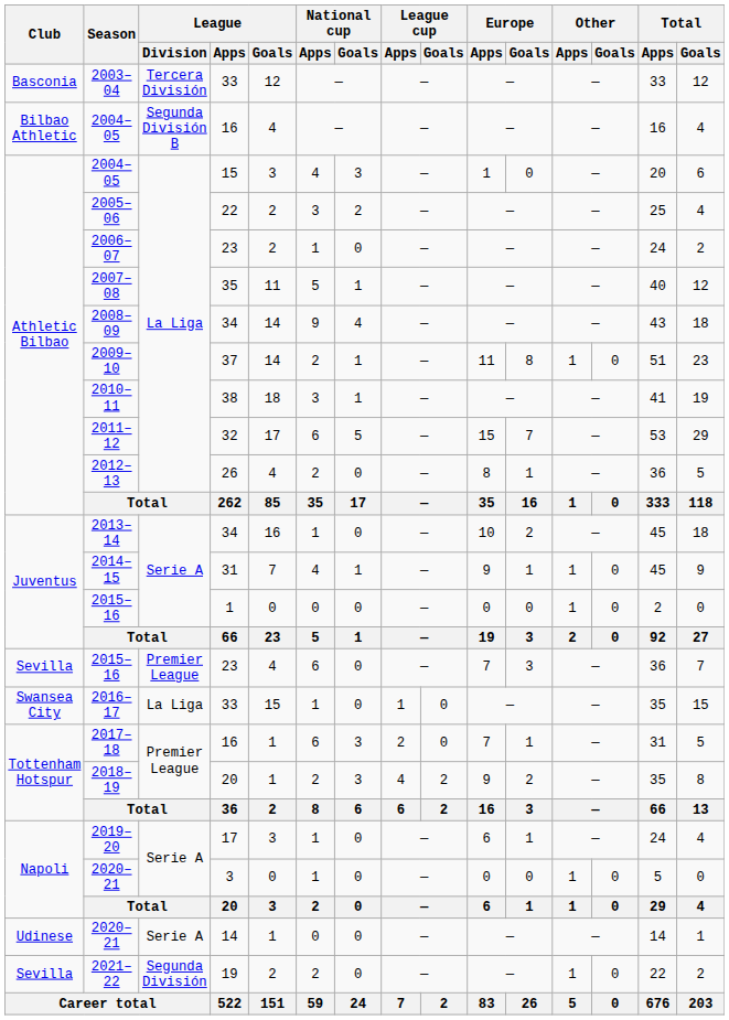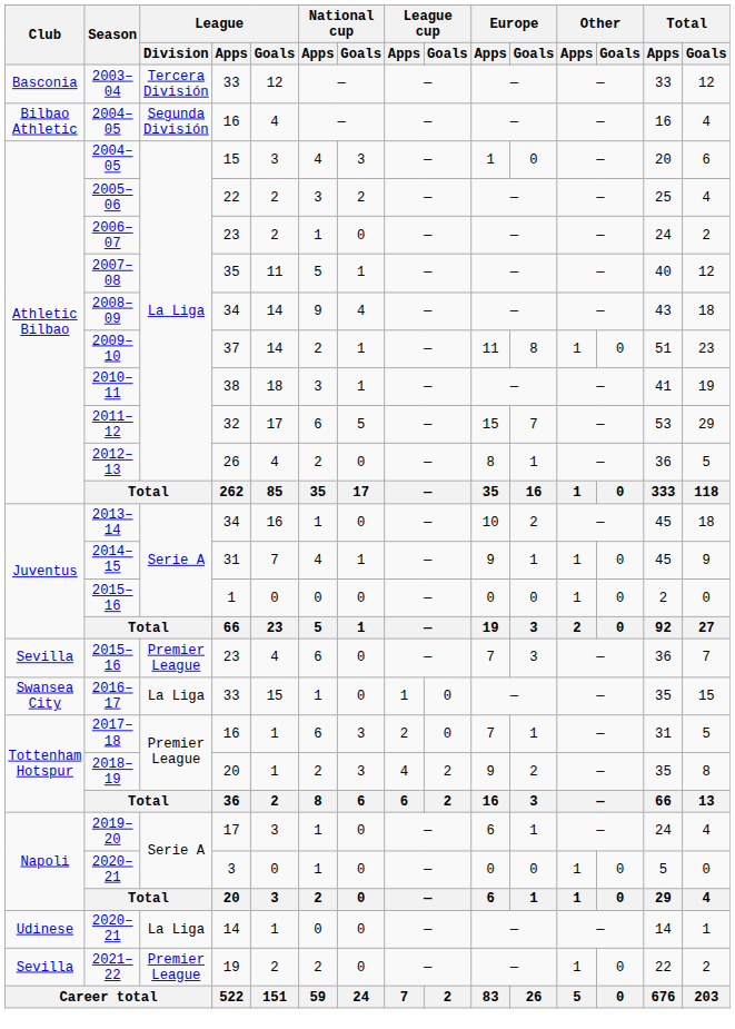2004–05 / 16 | League / Division: Segunda División B -> Segunda División
2020–21 / 14 | League / Division: Serie A -> La Liga
2021–22 | League / Division: Segunda División -> Premier League
